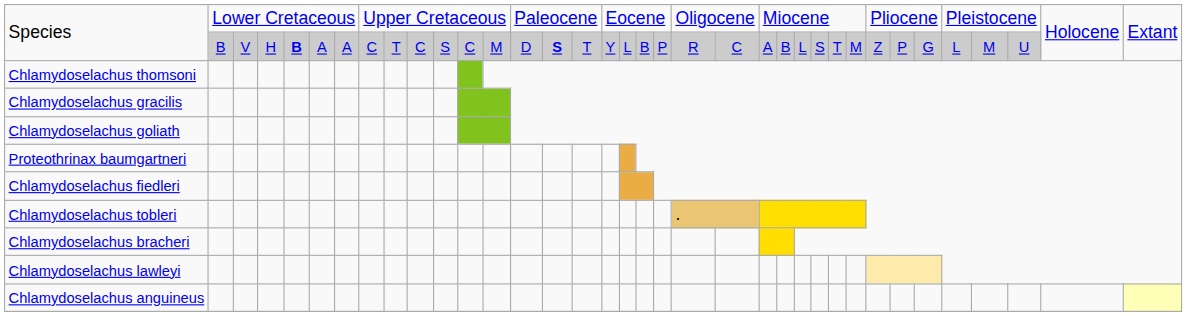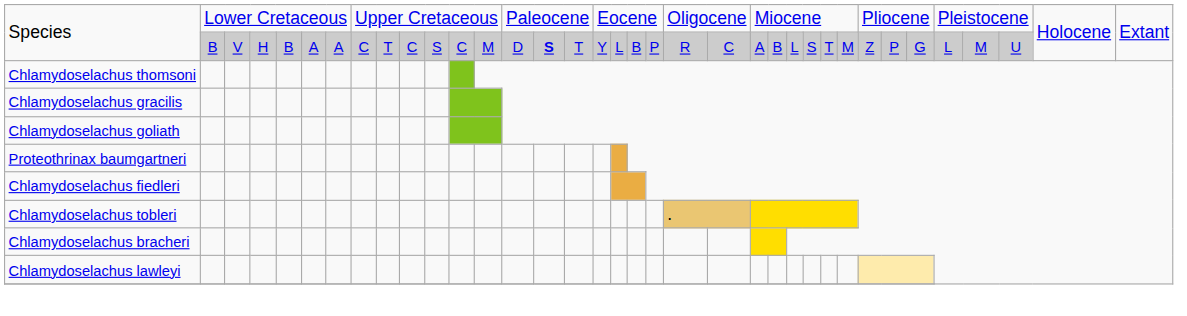Species / B | column 5: bold -> normal
- row: Chlamydoselachus anguineus
